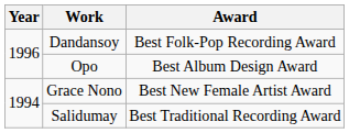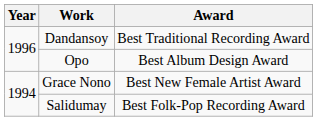Dandansoy | Award: Best Folk-Pop Recording Award -> Best Traditional Recording Award
Salidumay | Award: Best Traditional Recording Award -> Best Folk-Pop Recording Award
